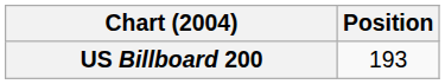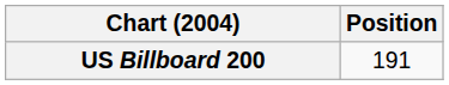US Billboard 200 | Position: 193 -> 191
